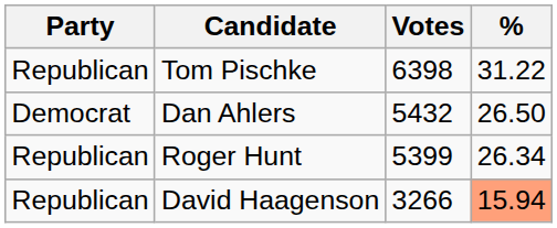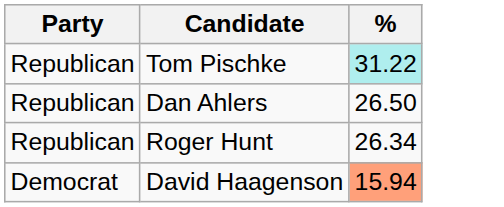- column: Votes | 6398 | 5432 | 5399 | 3266
Tom Pischke | %: no background -> paleturquoise background
Dan Ahlers | Party: Democrat -> Republican
David Haagenson | Party: Republican -> Democrat
